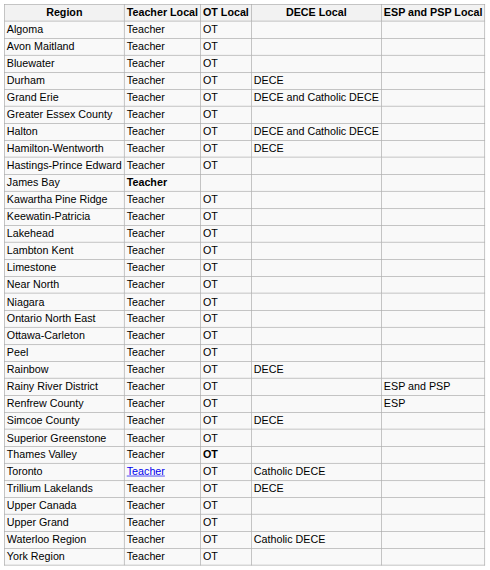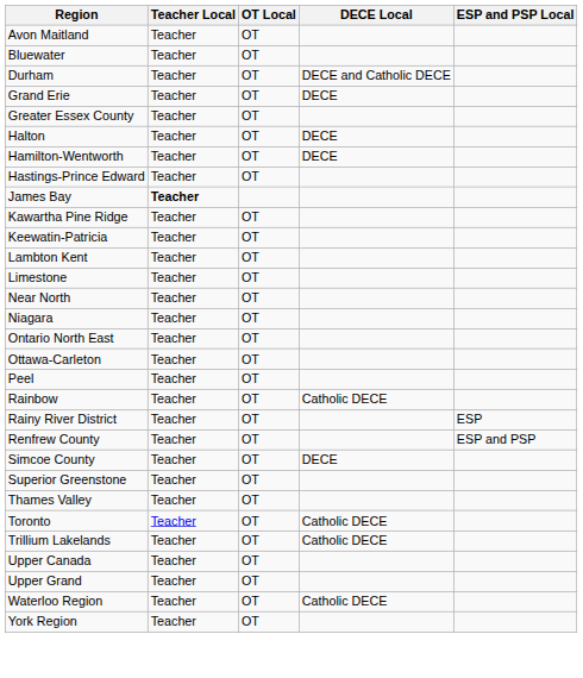- row: Algoma | Teacher | OT
Durham | DECE Local: DECE -> DECE and Catholic DECE
Grand Erie | DECE Local: DECE and Catholic DECE -> DECE
Halton | DECE Local: DECE and Catholic DECE -> DECE
- row: Lakehead | Teacher | OT
Rainbow | DECE Local: DECE -> Catholic DECE
Rainy River District | ESP and PSP Local: ESP and PSP -> ESP
Renfrew County | ESP and PSP Local: ESP -> ESP and PSP
Thames Valley | OT Local: bold -> normal
Trillium Lakelands | DECE Local: DECE -> Catholic DECE
